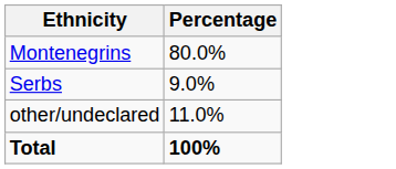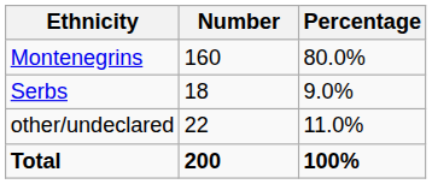+ column: Number | 160 | 18 | 22 | 200
